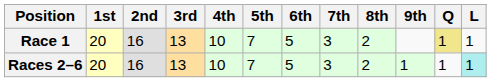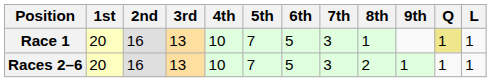Race 1 | 8th: 2 -> 1
Races 2–6 | L: paleturquoise background -> no background
